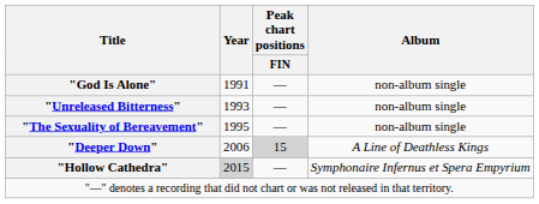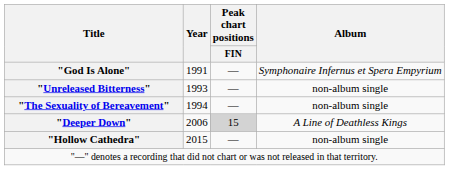"God Is Alone" | Album: non-album single -> Symphonaire Infernus et Spera Empyrium
"The Sexuality of Bereavement" | Year: 1995 -> 1994
"Hollow Cathedra" | Year: lightgrey background -> no background
"Hollow Cathedra" | Album: Symphonaire Infernus et Spera Empyrium -> non-album single
